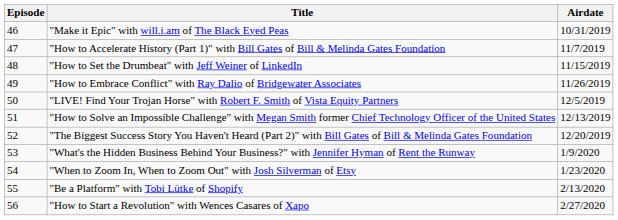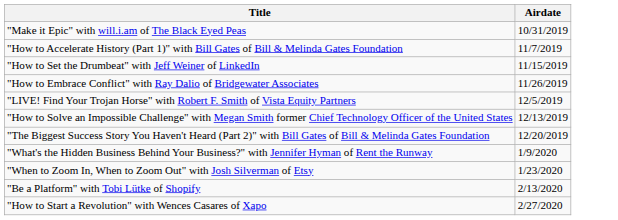- column: Episode | 46 | 47 | 48 | 49 | 50 | 51 | 52 | 53 | 54 | 55 | 56
